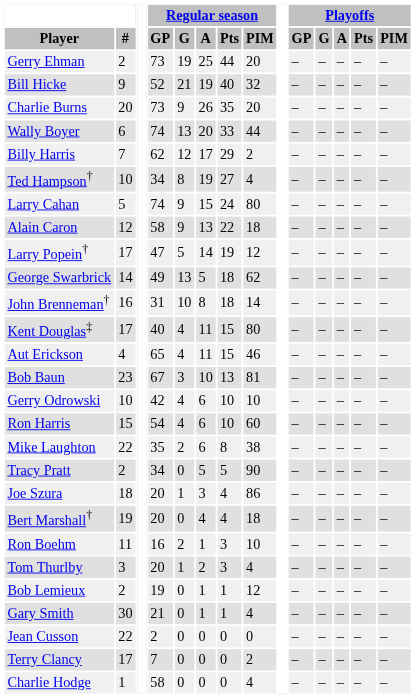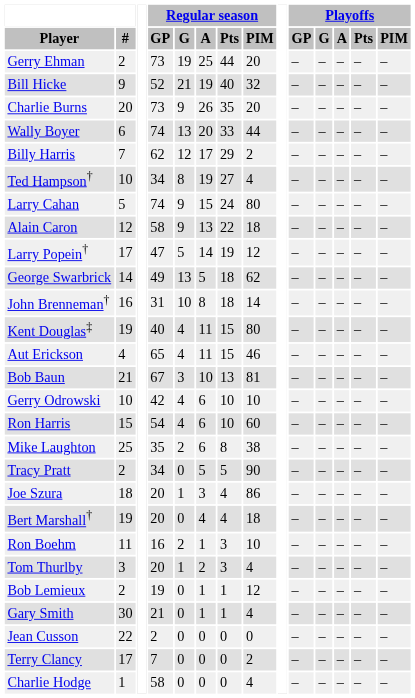Kent Douglas‡ | #: 17 -> 19
Bob Baun | #: 23 -> 21
Mike Laughton | #: 22 -> 25
